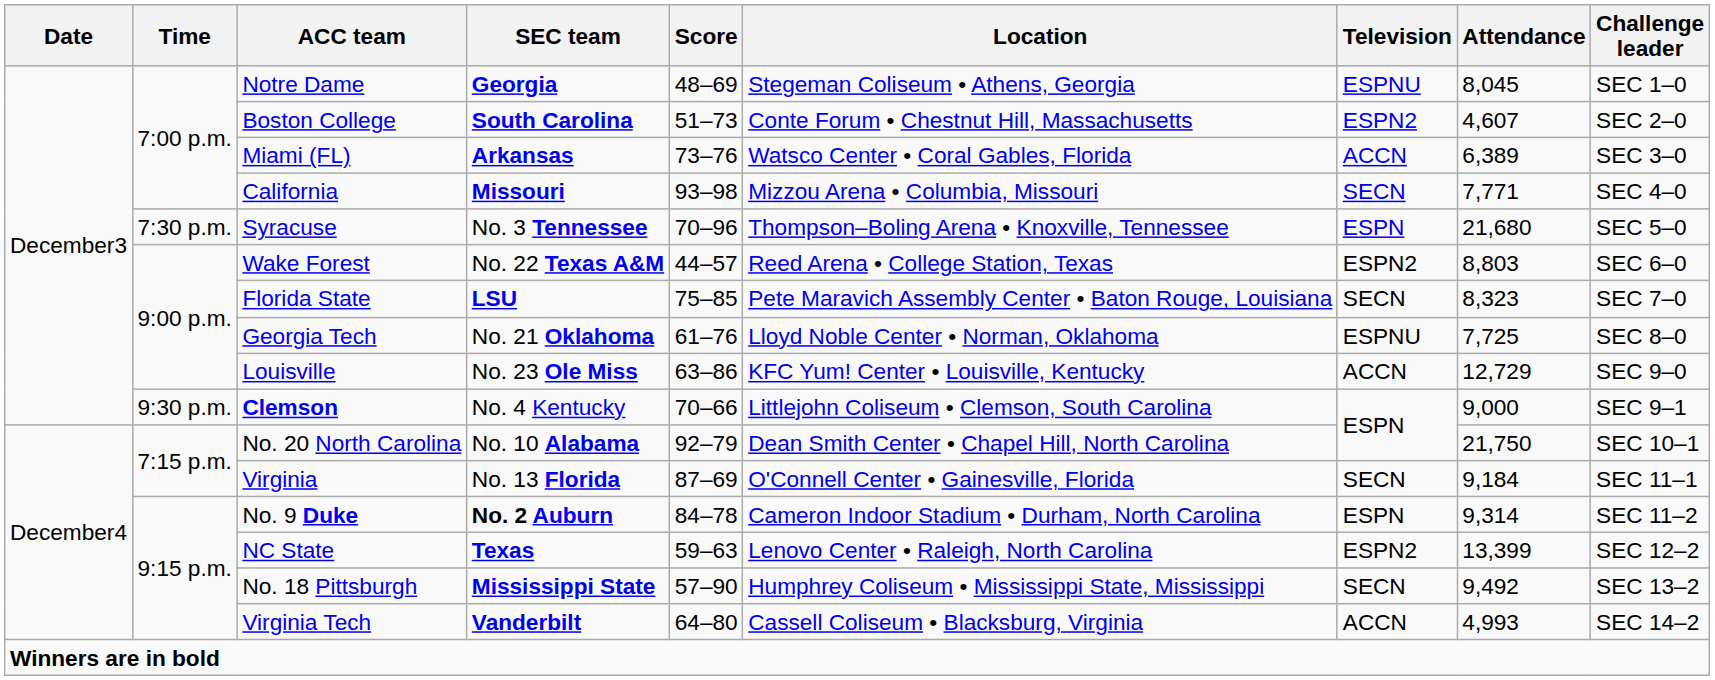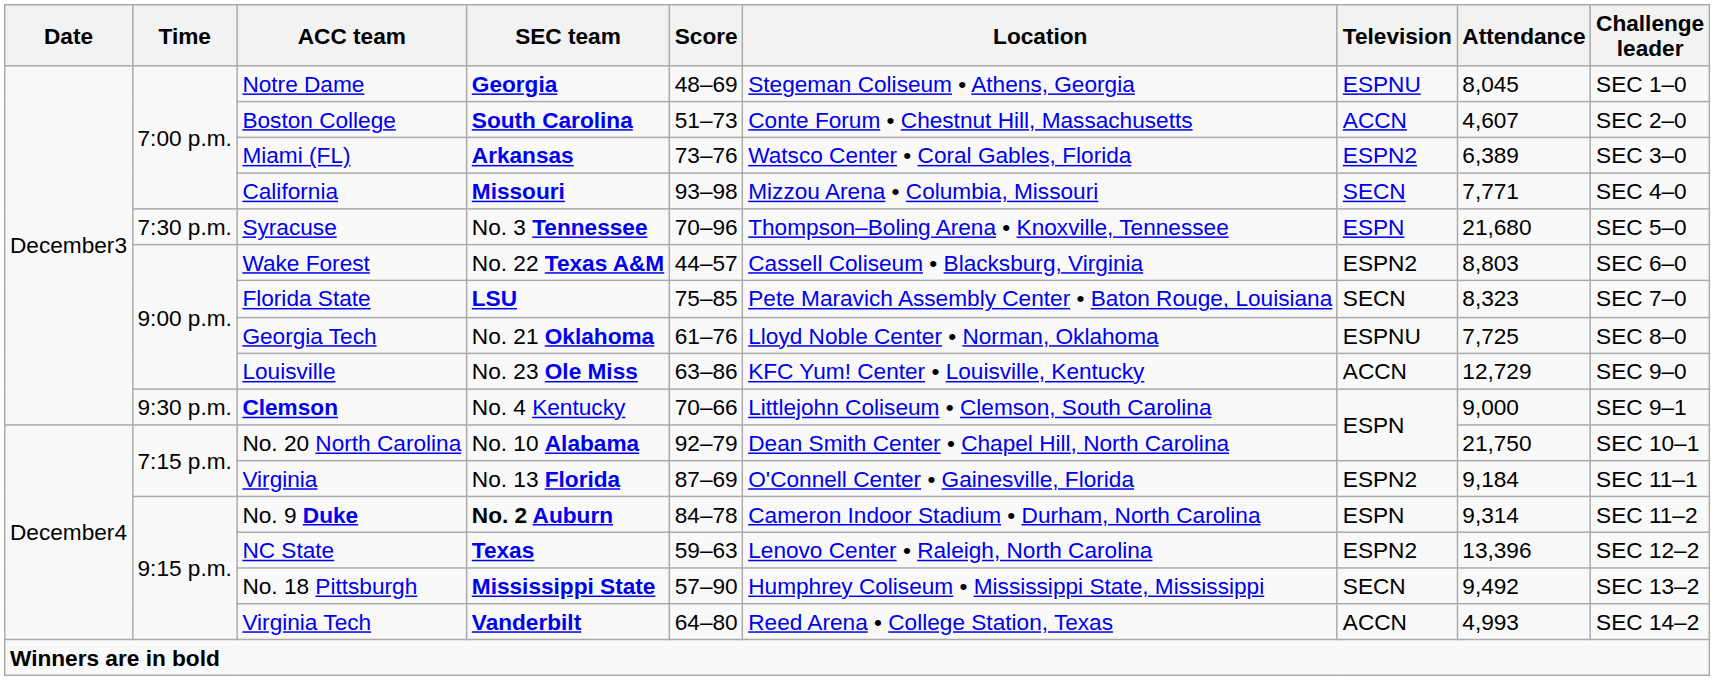Boston College | Television: ESPN2 -> ACCN
Miami (FL) | Television: ACCN -> ESPN2
Wake Forest | Location: Reed Arena • College Station, Texas -> Cassell Coliseum • Blacksburg, Virginia
Virginia | Television: SECN -> ESPN2
NC State | Attendance: 13,399 -> 13,396
Virginia Tech | Location: Cassell Coliseum • Blacksburg, Virginia -> Reed Arena • College Station, Texas
